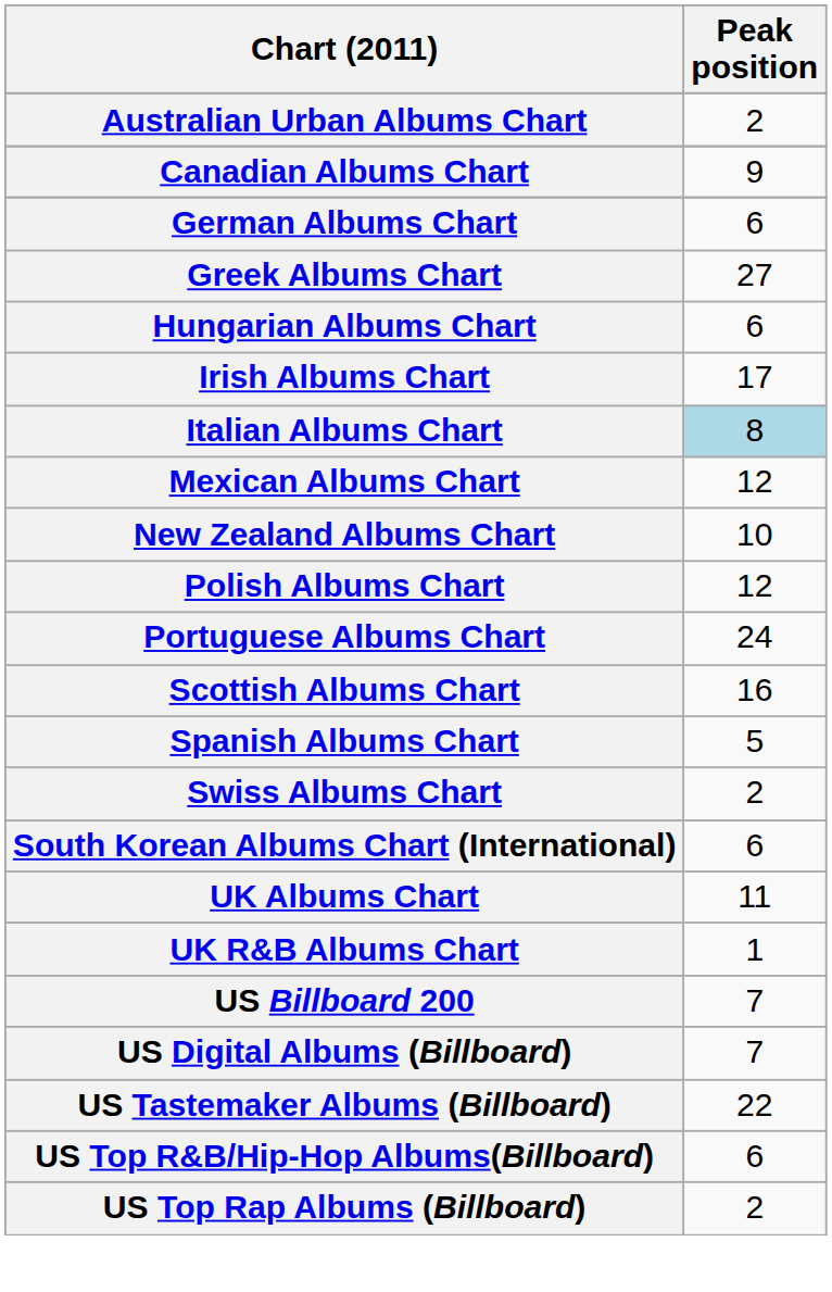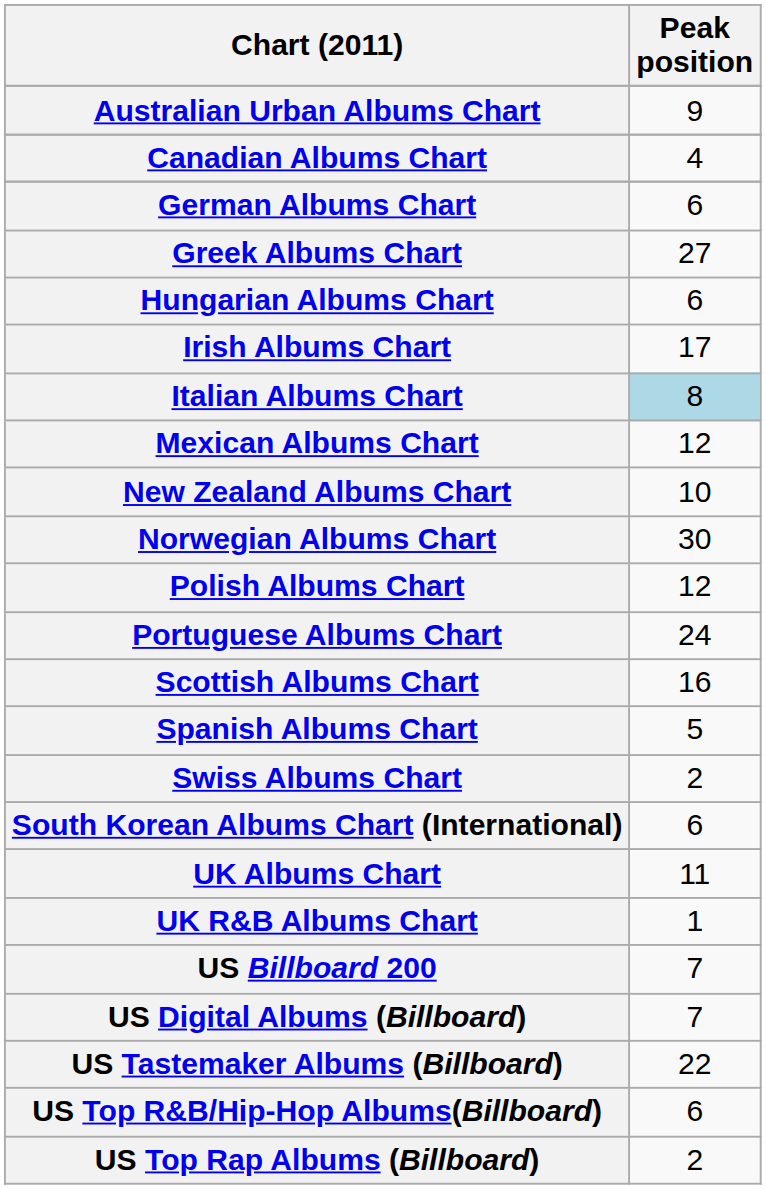Australian Urban Albums Chart | Peak position: 2 -> 9
Canadian Albums Chart | Peak position: 9 -> 4
+ row: Norwegian Albums Chart | 30
